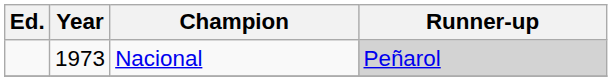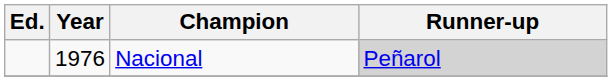Nacional | Year: 1973 -> 1976
